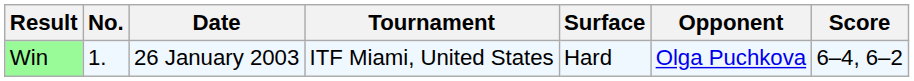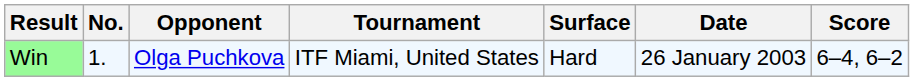columns swapped: Date <-> Opponent
